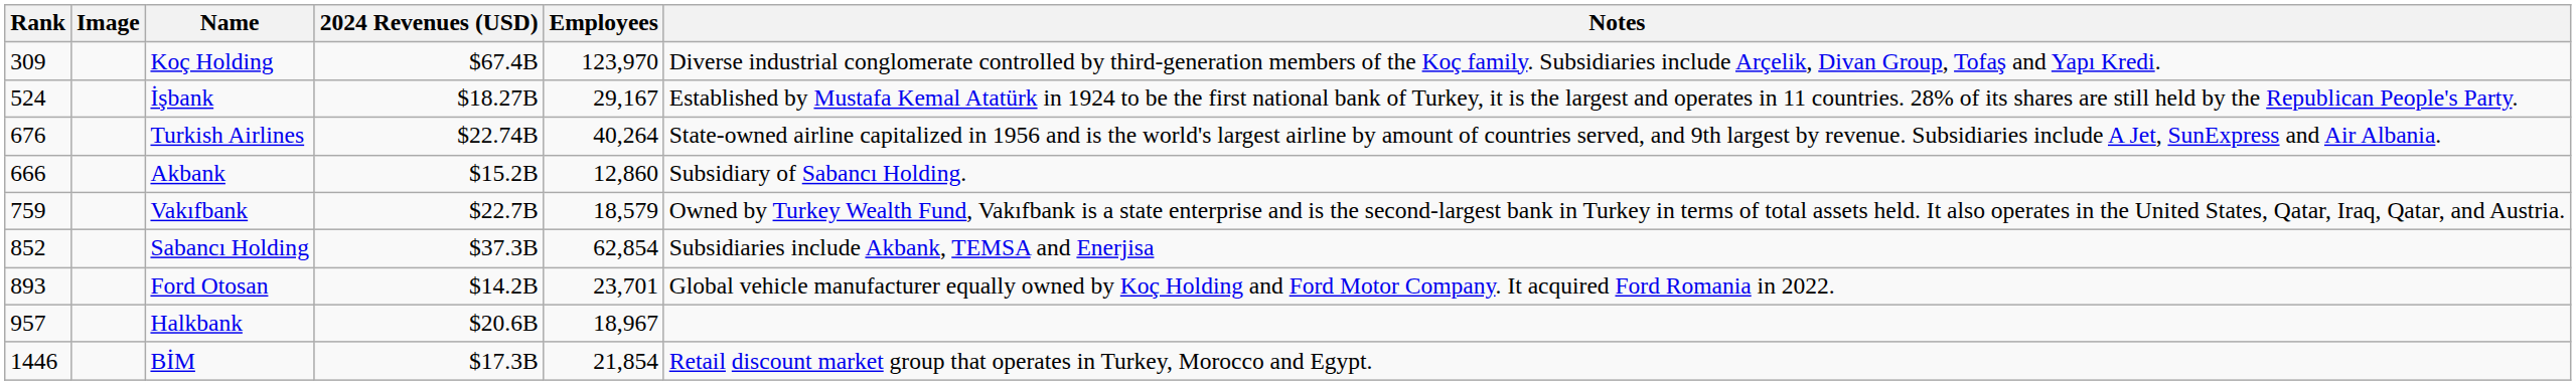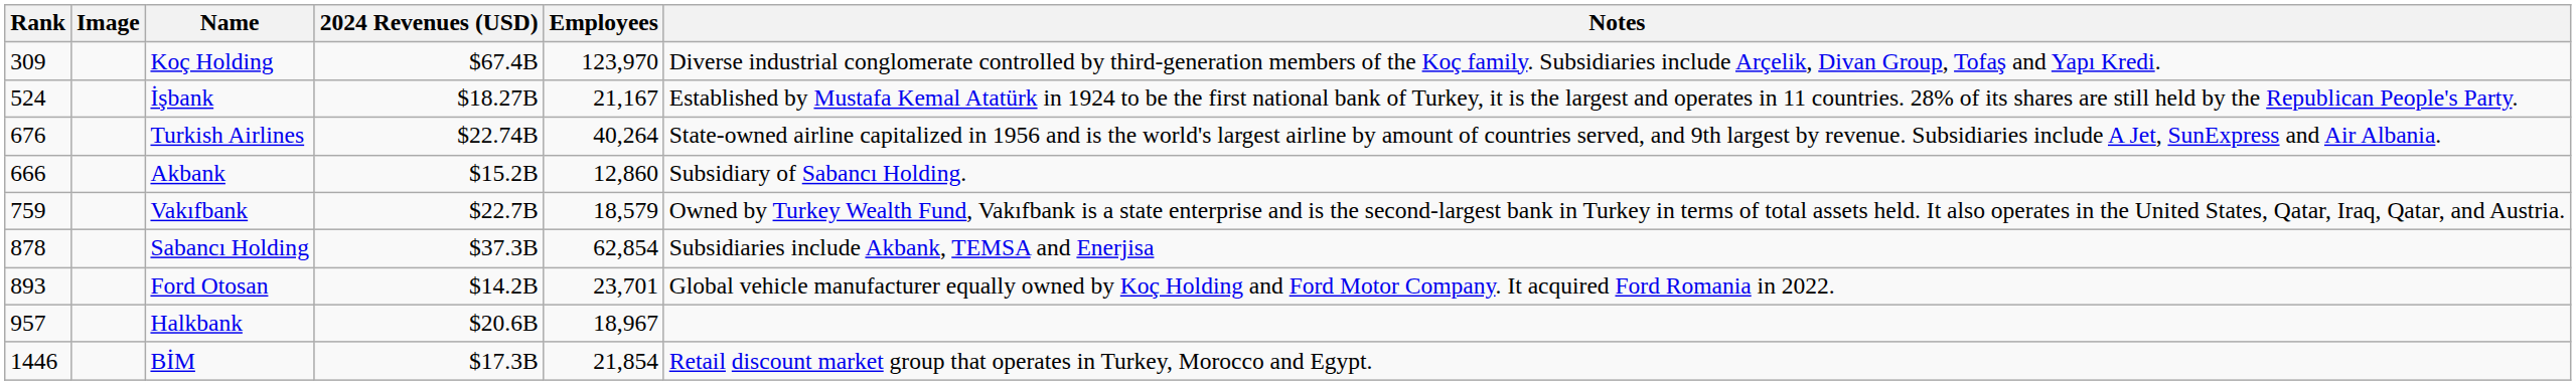İşbank | Employees: 29,167 -> 21,167
Sabancı Holding | Rank: 852 -> 878
